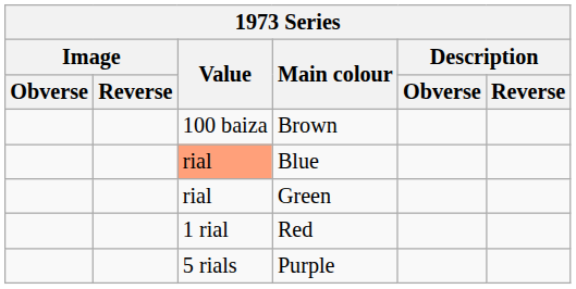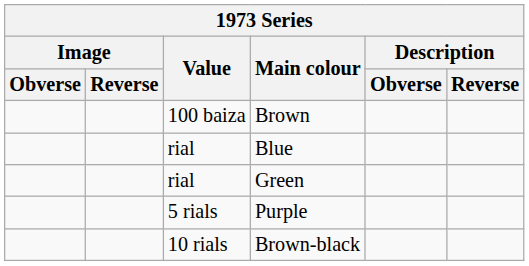Blue | Value: lightsalmon background -> no background
- row: 1 rial | Red
+ row: 10 rials | Brown-black
